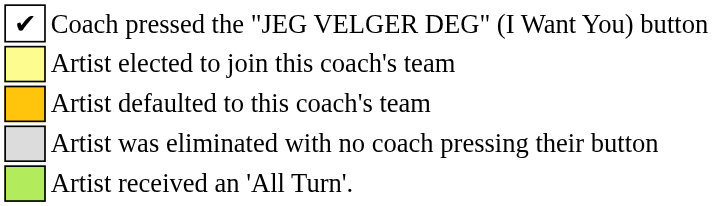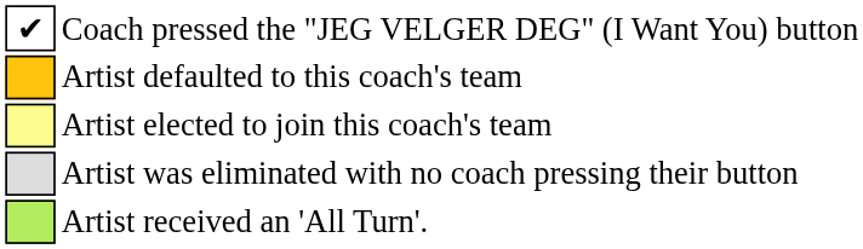rows swapped: Artist defaulted to this coach's team <-> Artist elected to join this coach's team
